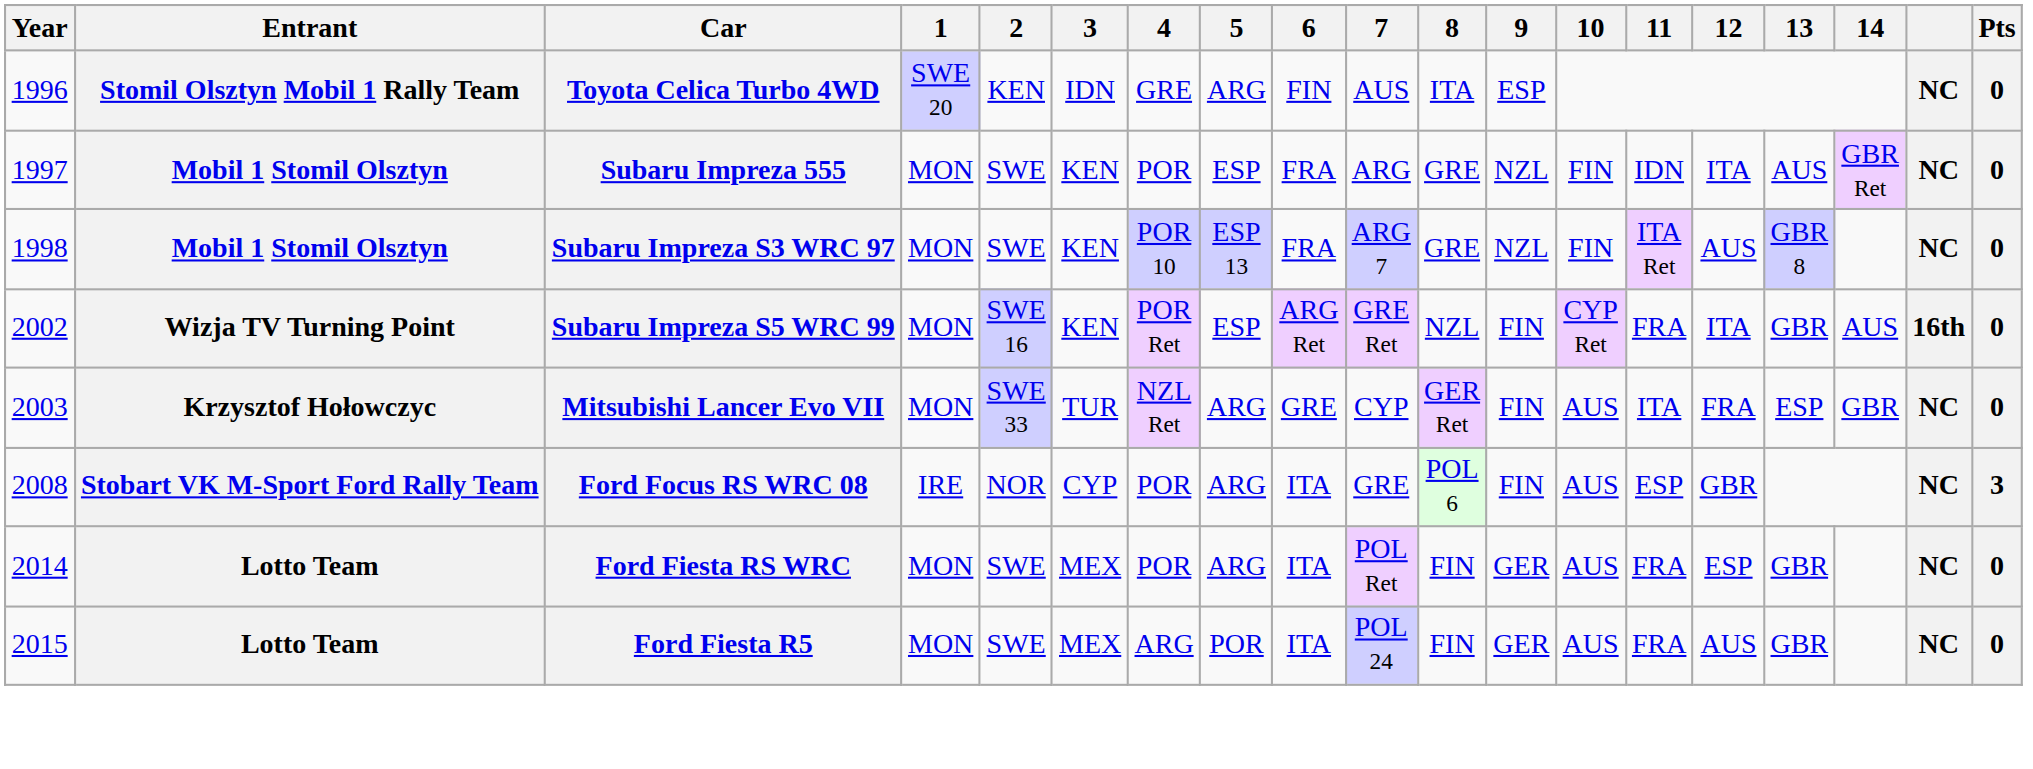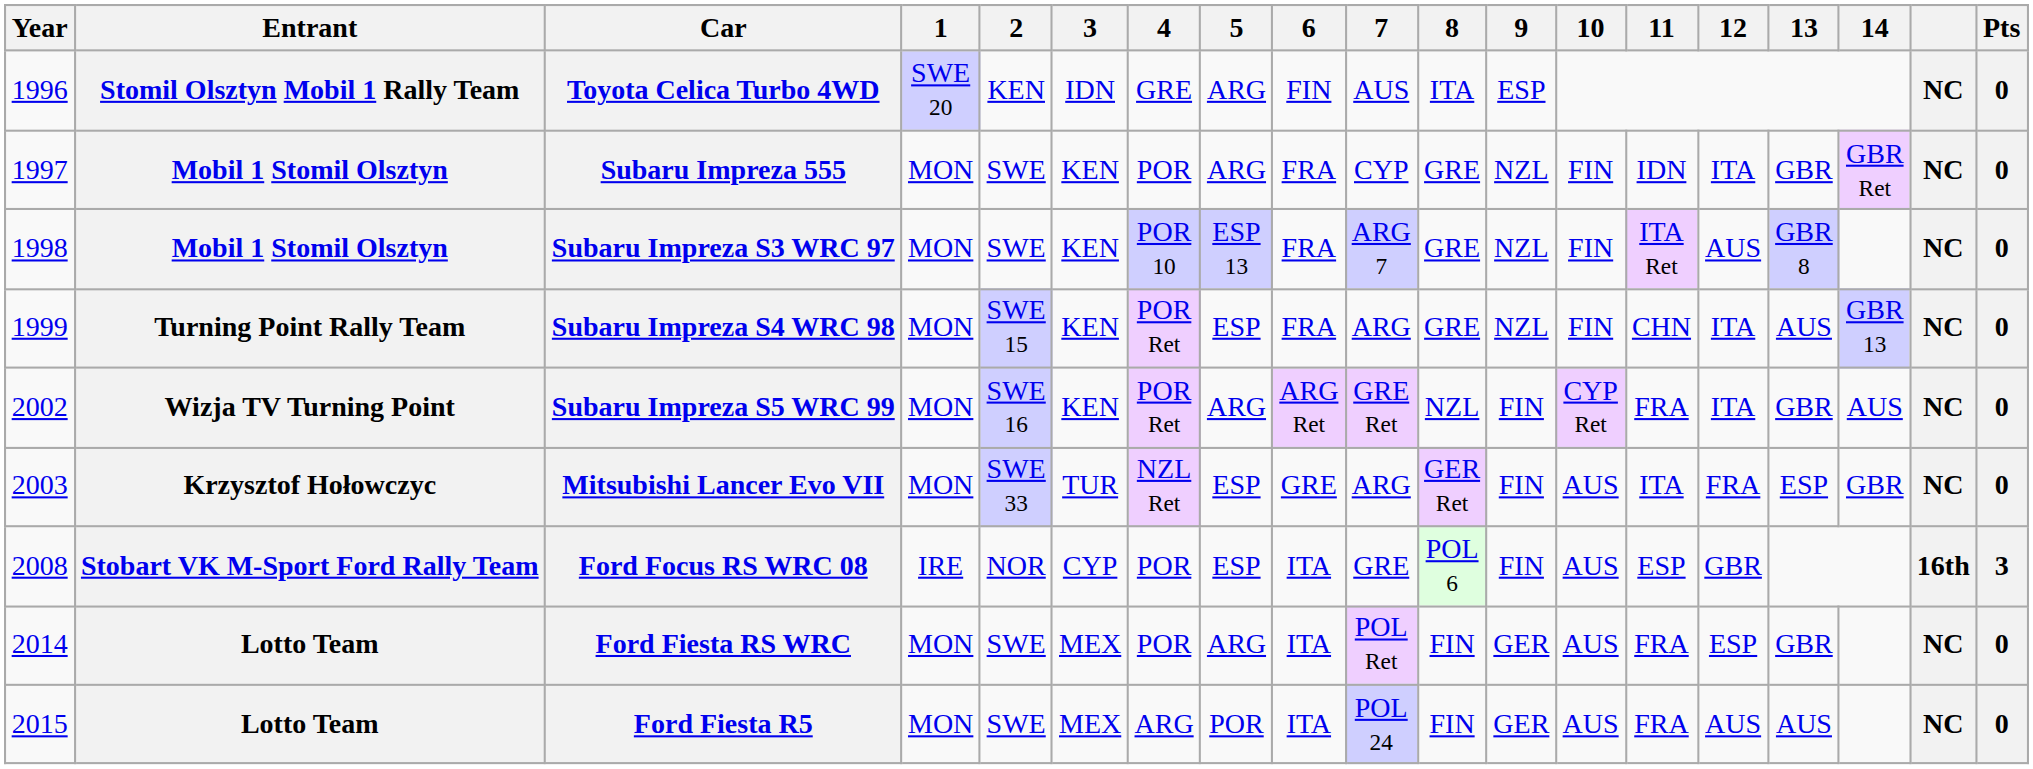Subaru Impreza 555 | 5: ESP -> ARG
Subaru Impreza 555 | 7: ARG -> CYP
Subaru Impreza 555 | 13: AUS -> GBR
+ row: 1999 | Turning Point Rally Team | Subaru Impreza S4 WRC 98 | MON | SWE 15 | KEN | POR Ret | ESP | FRA | ARG | GRE | NZL | FIN | CHN | ITA | AUS | GBR 13 | NC | 0
Subaru Impreza S5 WRC 99 | 5: ESP -> ARG
Subaru Impreza S5 WRC 99 | column 18: 16th -> NC
Mitsubishi Lancer Evo VII | 5: ARG -> ESP
Mitsubishi Lancer Evo VII | 7: CYP -> ARG
Ford Focus RS WRC 08 | 5: ARG -> ESP
Ford Focus RS WRC 08 | column 18: NC -> 16th
Ford Fiesta R5 | 13: GBR -> AUS
